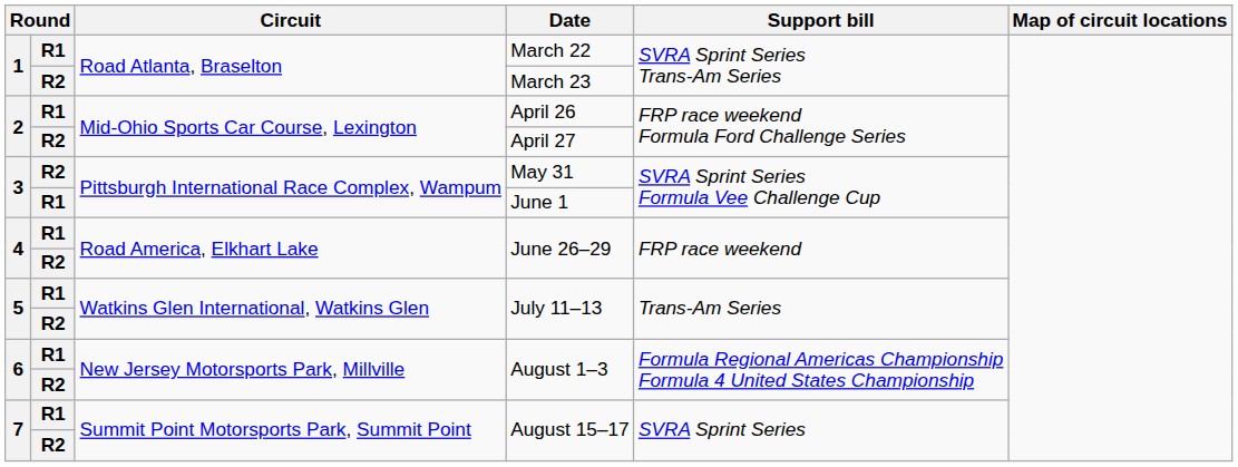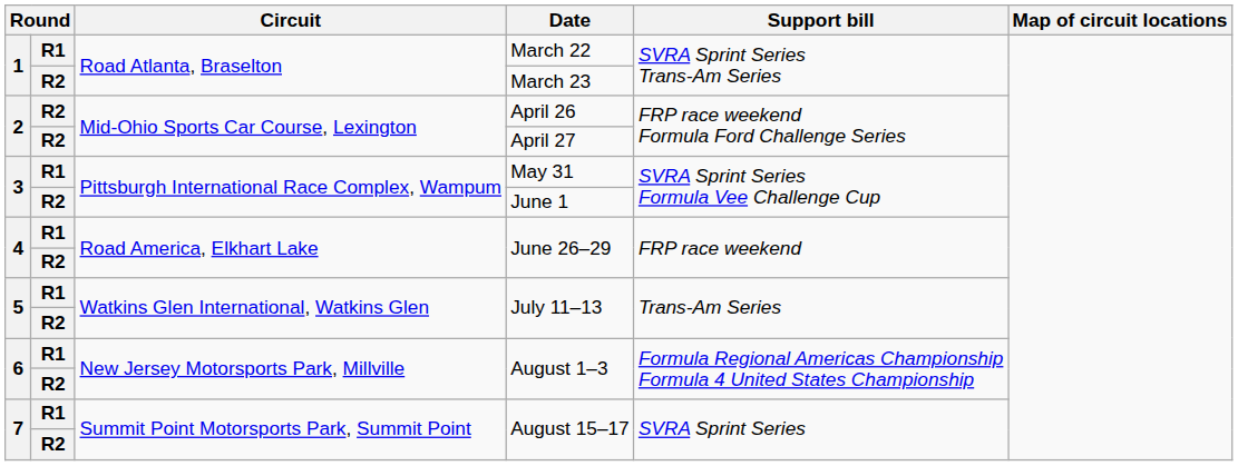April 26 | column 2: R1 -> R2
May 31 | column 2: R2 -> R1
June 1 | column 2: R1 -> R2
